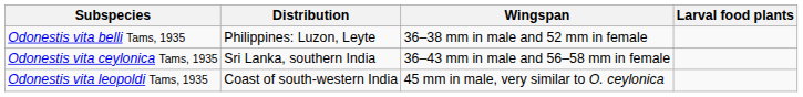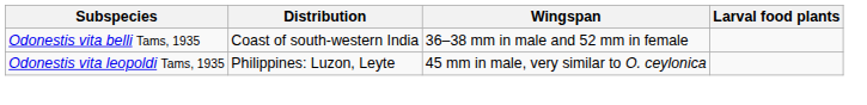Odonestis vita belli Tams, 1935 | Distribution: Philippines: Luzon, Leyte -> Coast of south-western India
- row: Odonestis vita ceylonica Tams, 1935 | Sri Lanka, southern India | 36–43 mm in male and 56–58 mm in female
Odonestis vita leopoldi Tams, 1935 | Distribution: Coast of south-western India -> Philippines: Luzon, Leyte
